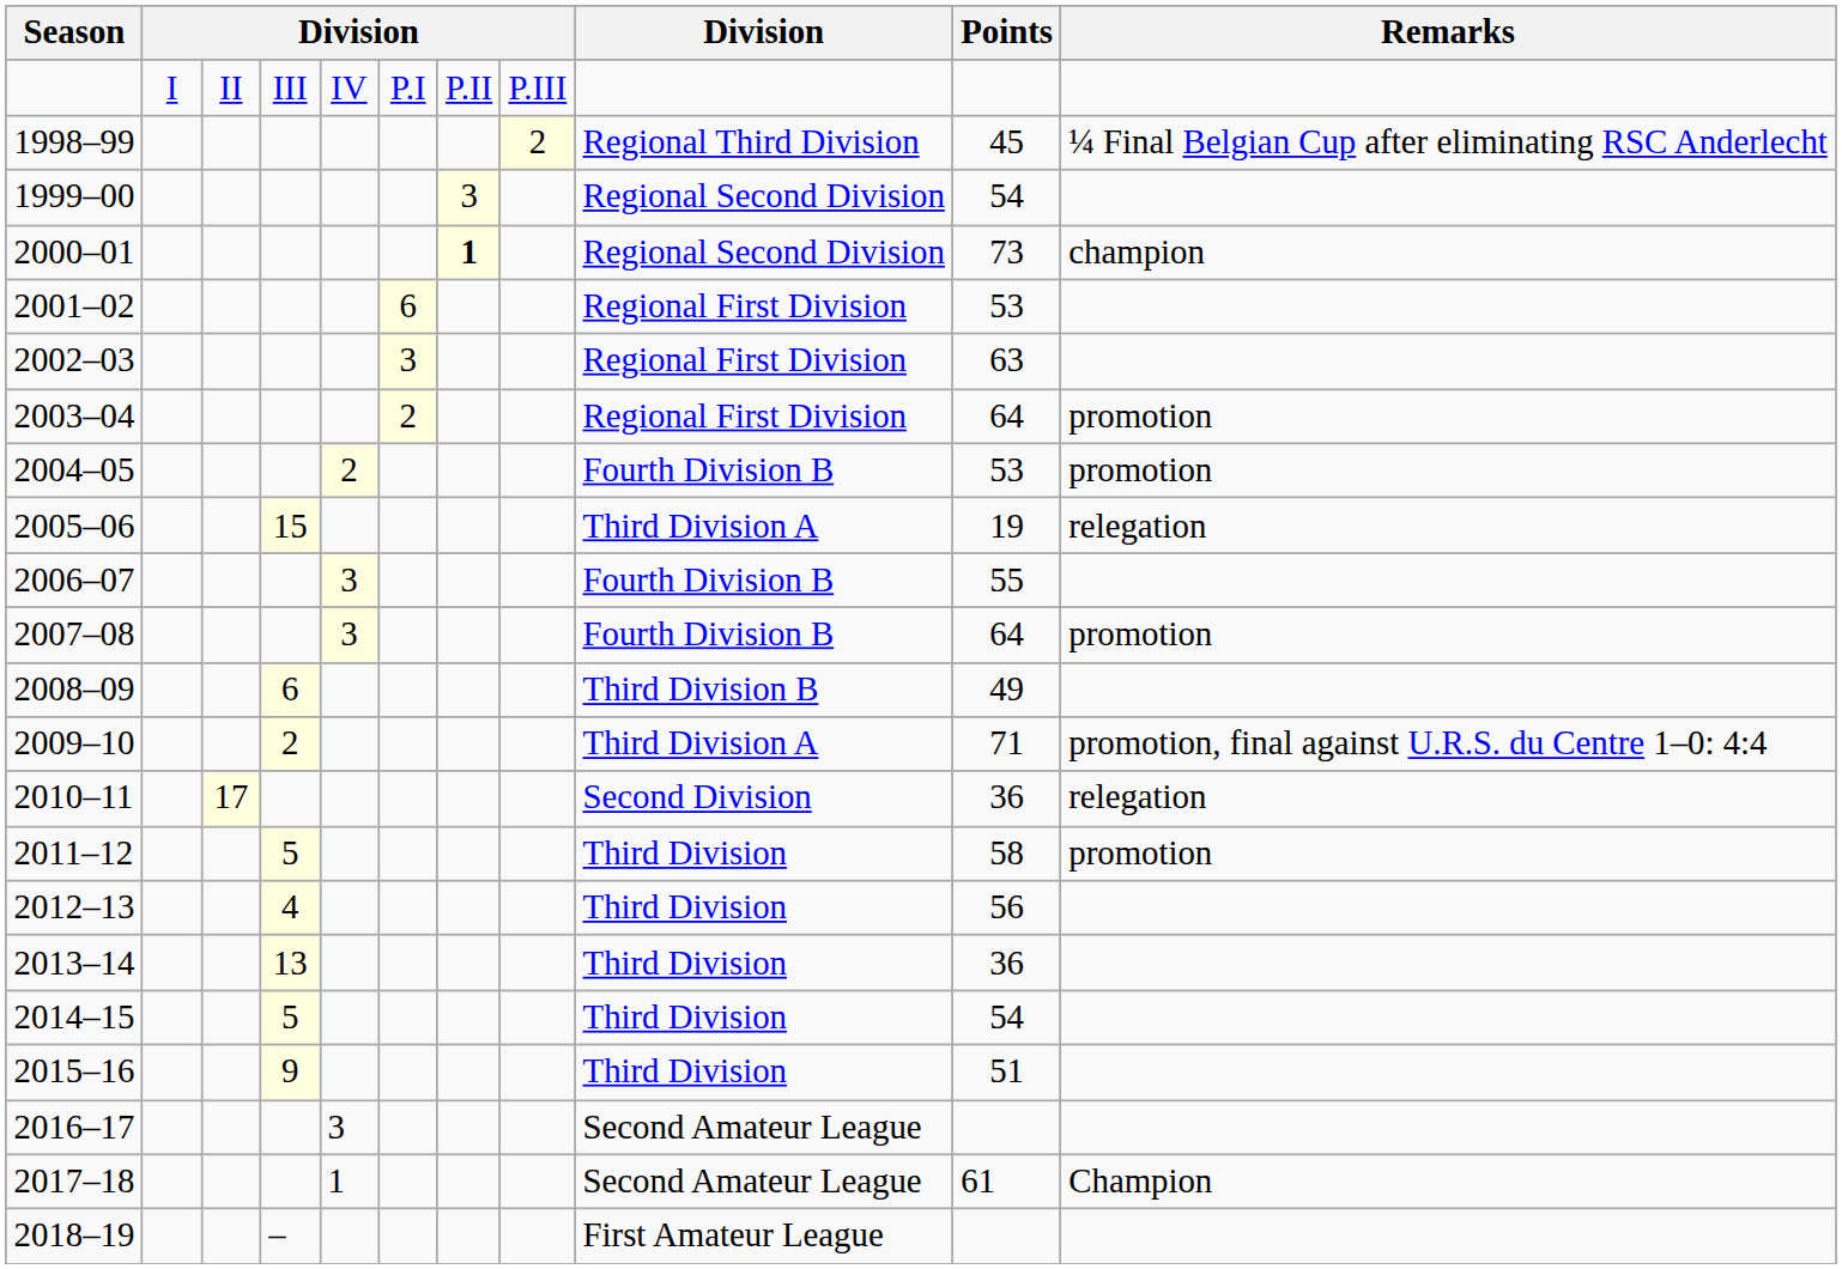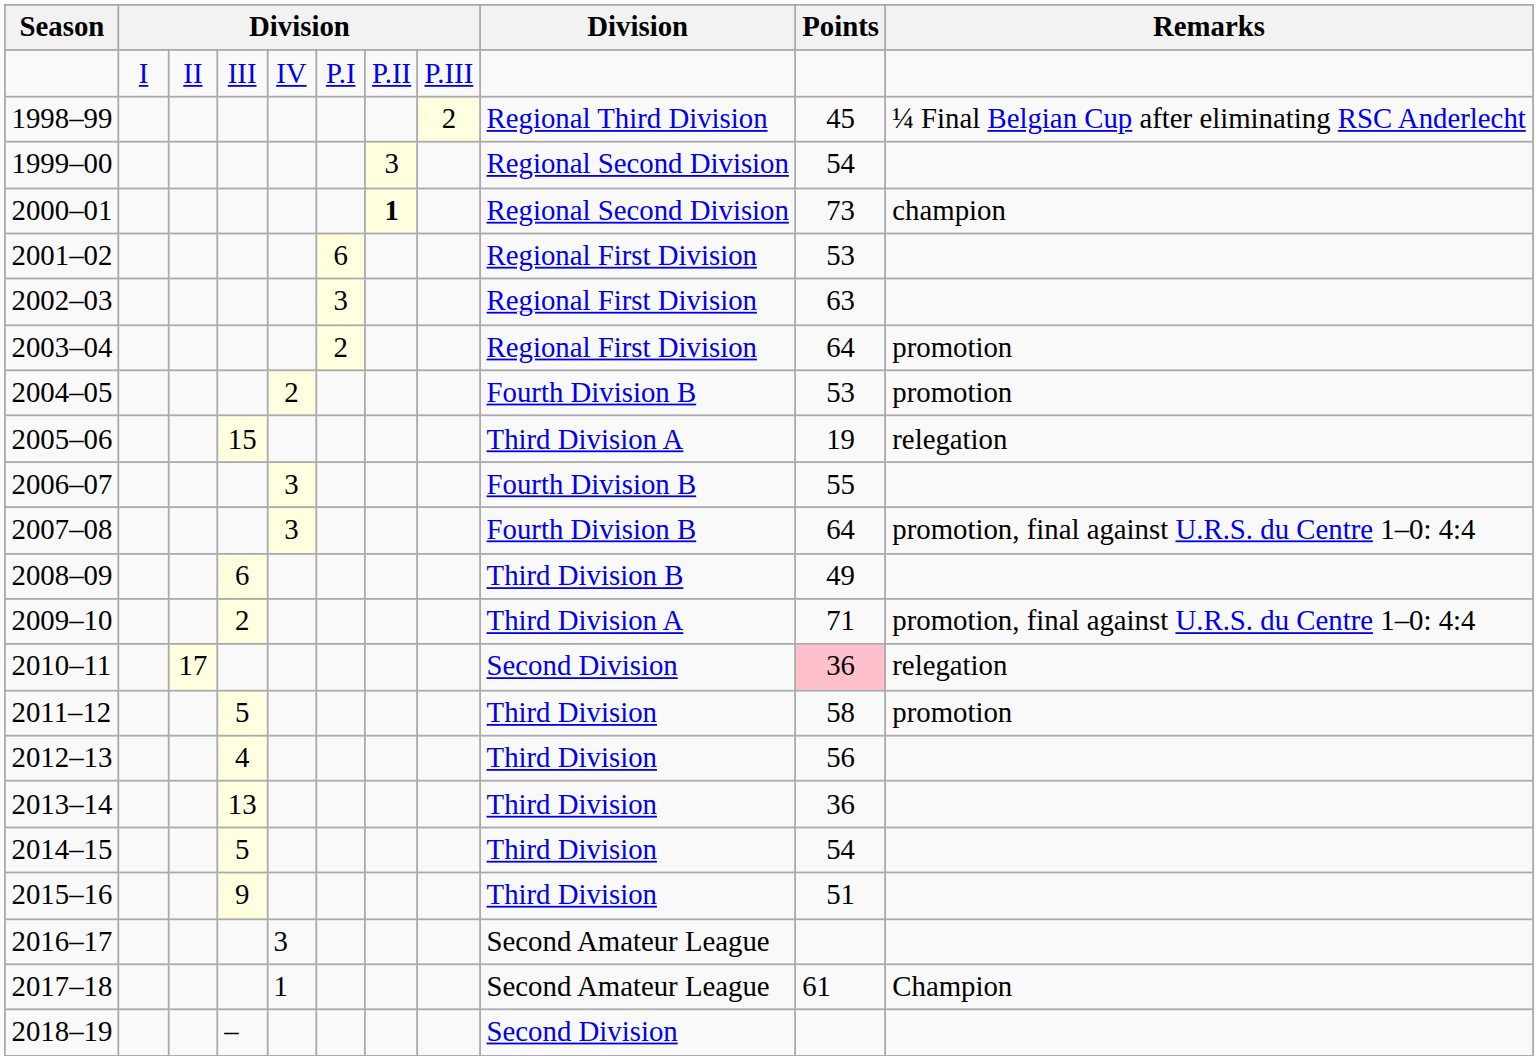2007–08 | Remarks: promotion -> promotion, final against U.R.S. du Centre 1–0: 4:4
2010–11 | Points: no background -> pink background
2018–19 | column 9: First Amateur League -> Second Division
